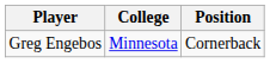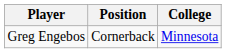columns swapped: Position <-> College
